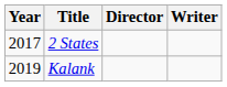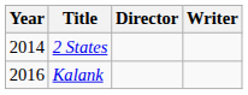2 States | Year: 2017 -> 2014
Kalank | Year: 2019 -> 2016
